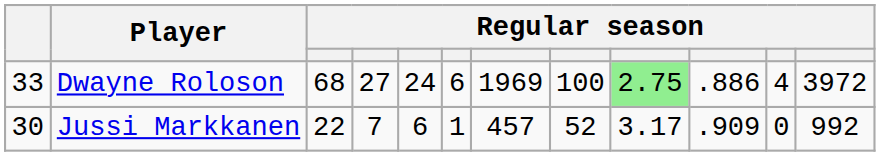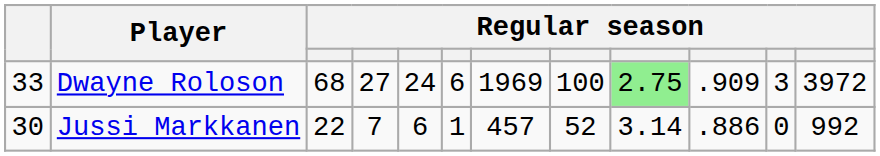Dwayne Roloson | column 10: .886 -> .909
Dwayne Roloson | column 11: 4 -> 3
Jussi Markkanen | column 9: 3.17 -> 3.14
Jussi Markkanen | column 10: .909 -> .886
